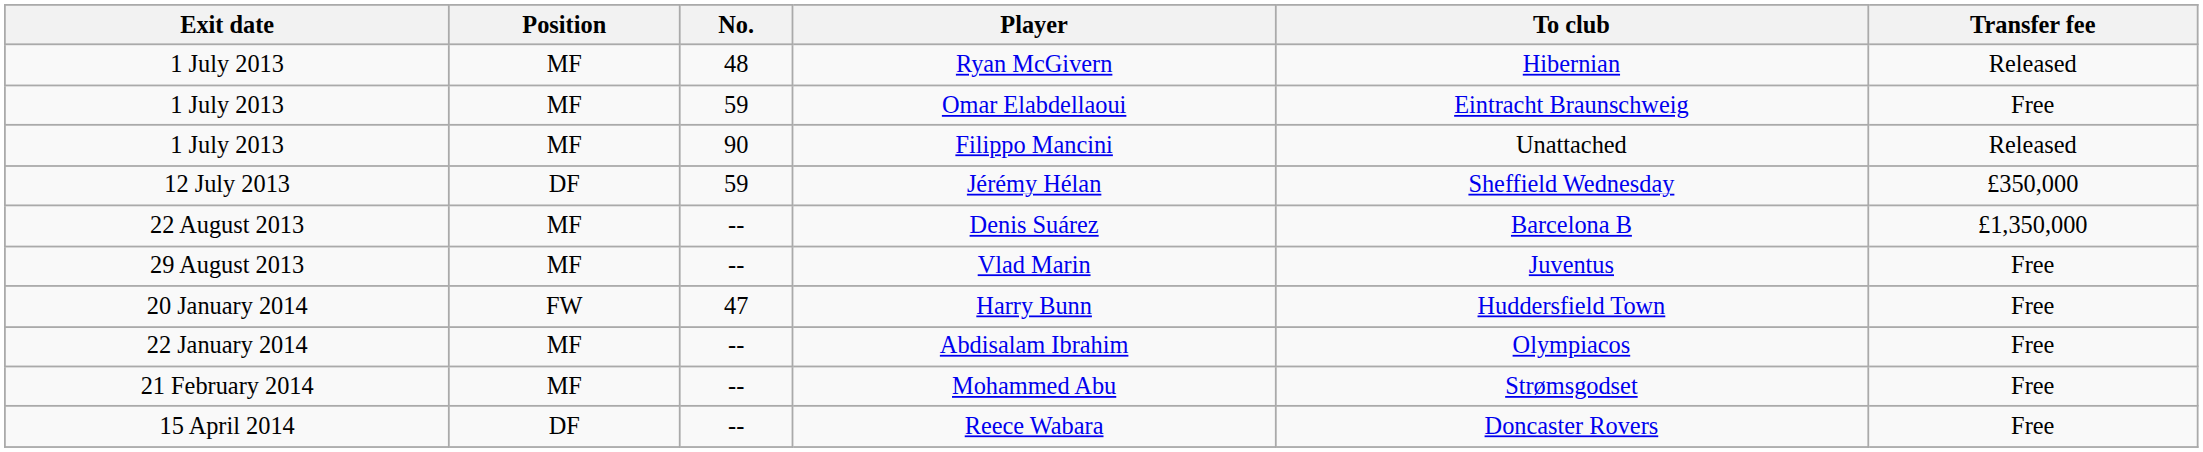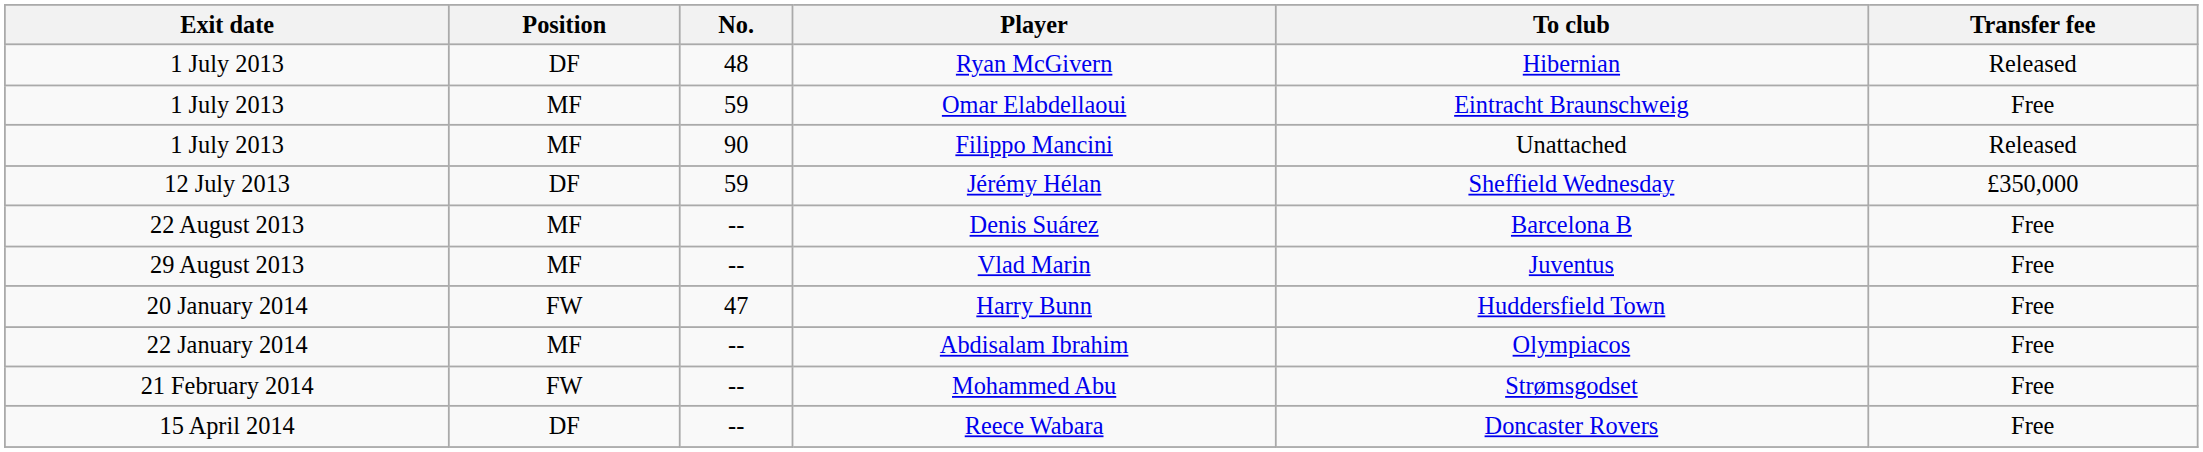Ryan McGivern | Position: MF -> DF
Denis Suárez | Transfer fee: £1,350,000 -> Free
Mohammed Abu | Position: MF -> FW
